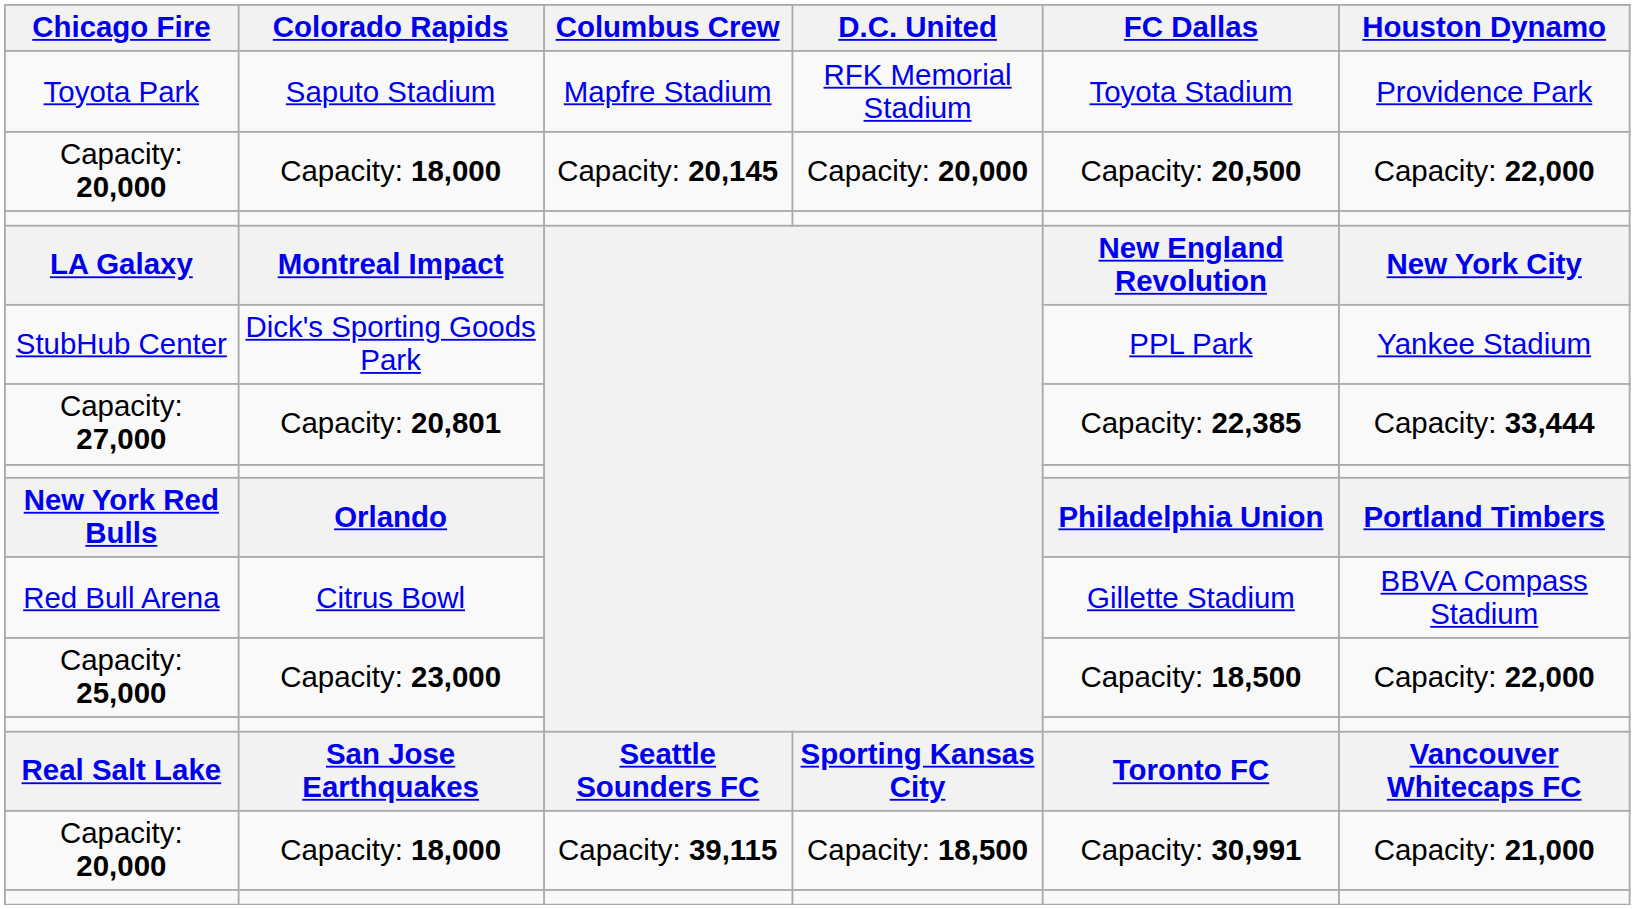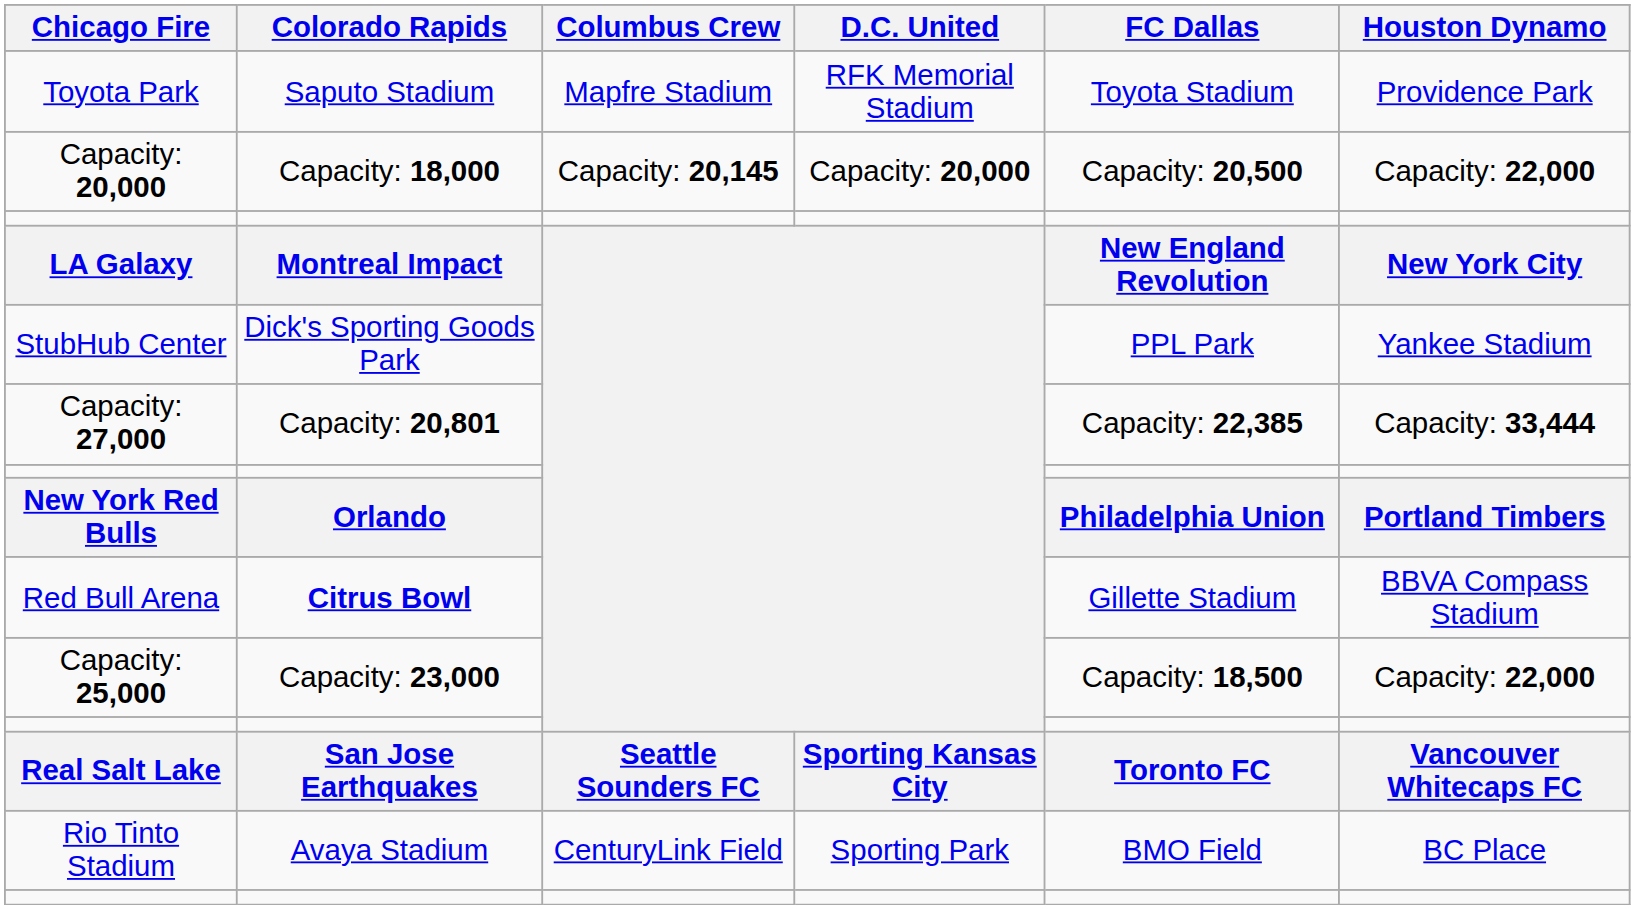Red Bull Arena | Colorado Rapids: normal -> bold
+ row: Rio Tinto Stadium | Avaya Stadium | CenturyLink Field | Sporting Park | BMO Field | BC Place
- row: Capacity: 20,000 | Capacity: 18,000 | Capacity: 39,115 | Capacity: 18,500 | Capacity: 30,991 | Capacity: 21,000
